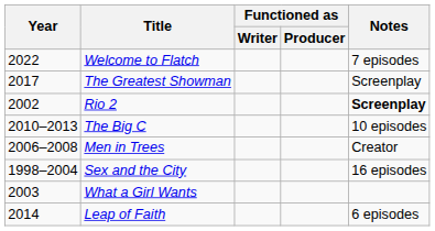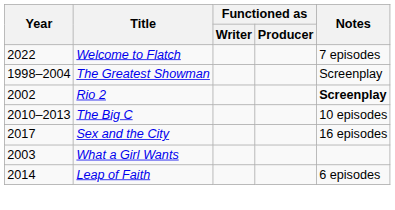The Greatest Showman | Year: 2017 -> 1998–2004
- row: 2006–2008 | Men in Trees | Creator
Sex and the City | Year: 1998–2004 -> 2017
